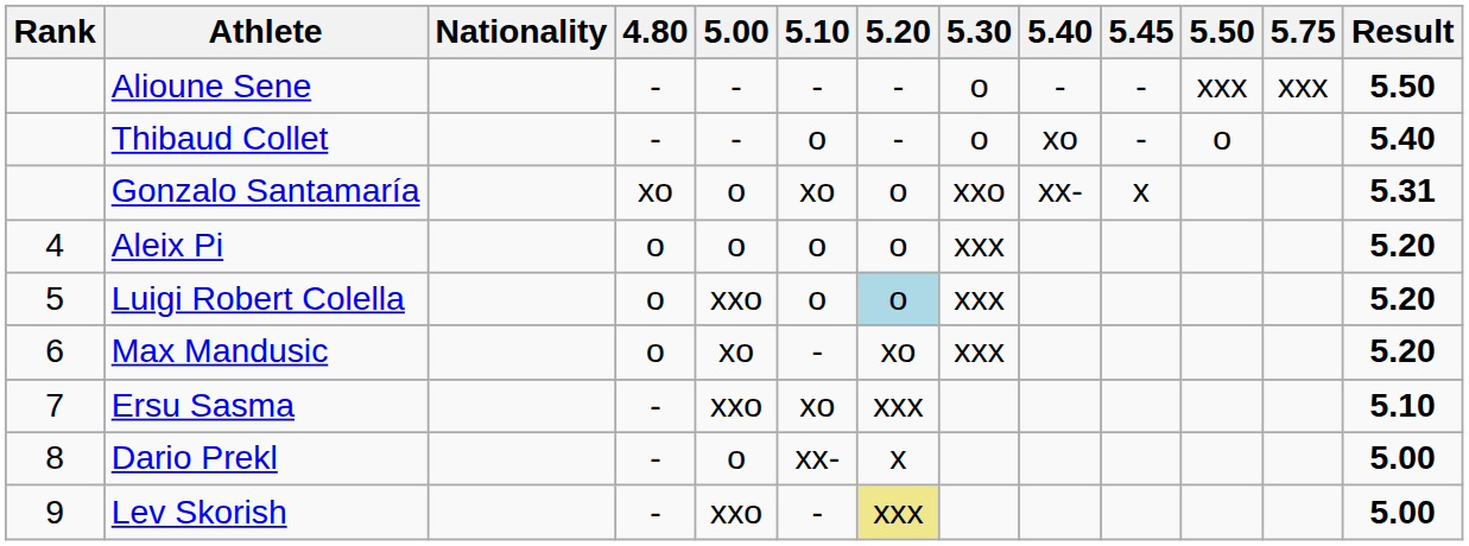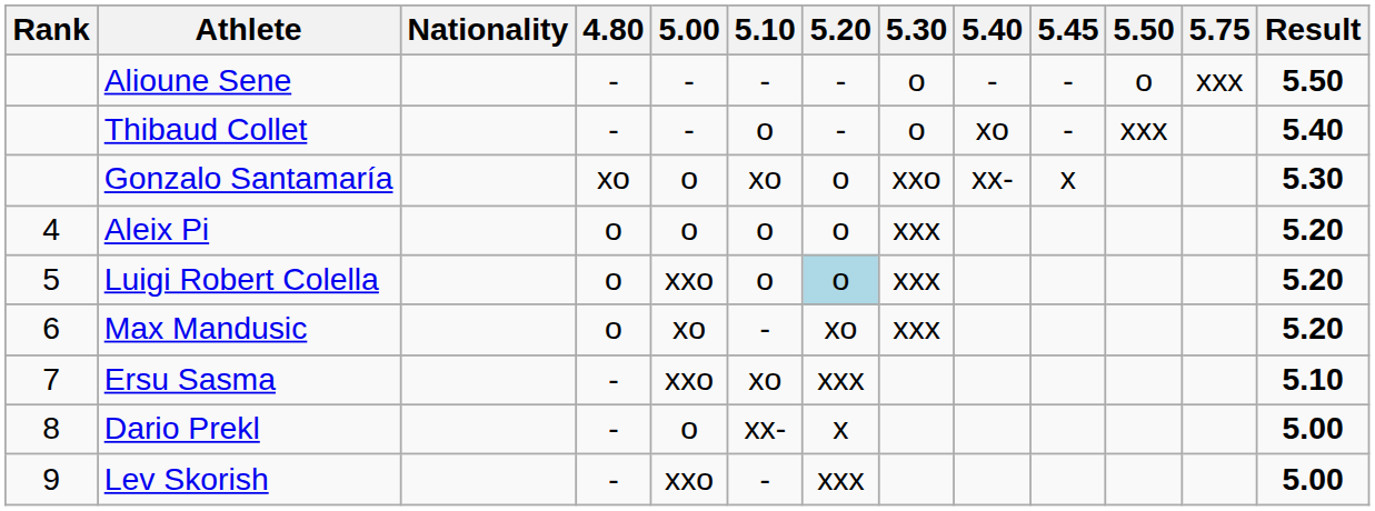Alioune Sene | 5.50: xxx -> o
Thibaud Collet | 5.50: o -> xxx
Gonzalo Santamaría | Result: 5.31 -> 5.30
Lev Skorish | 5.20: khaki background -> no background
